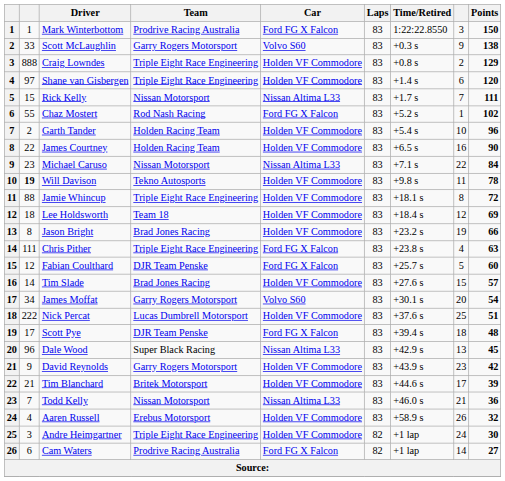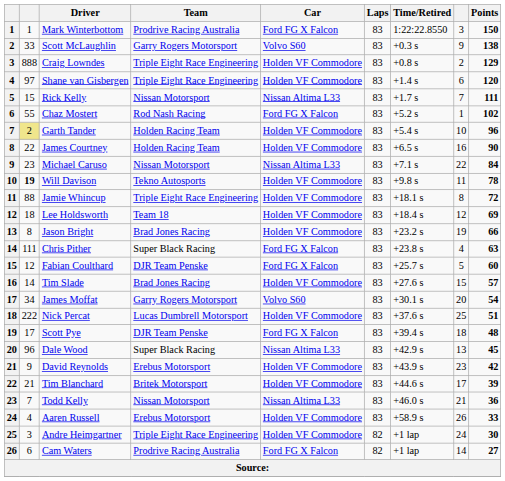Garth Tander | column 2: no background -> khaki background
Chris Pither | Team: Triple Eight Race Engineering -> Super Black Racing
David Reynolds | Team: Garry Rogers Motorsport -> Erebus Motorsport
Aaren Russell | Points: 32 -> 33
